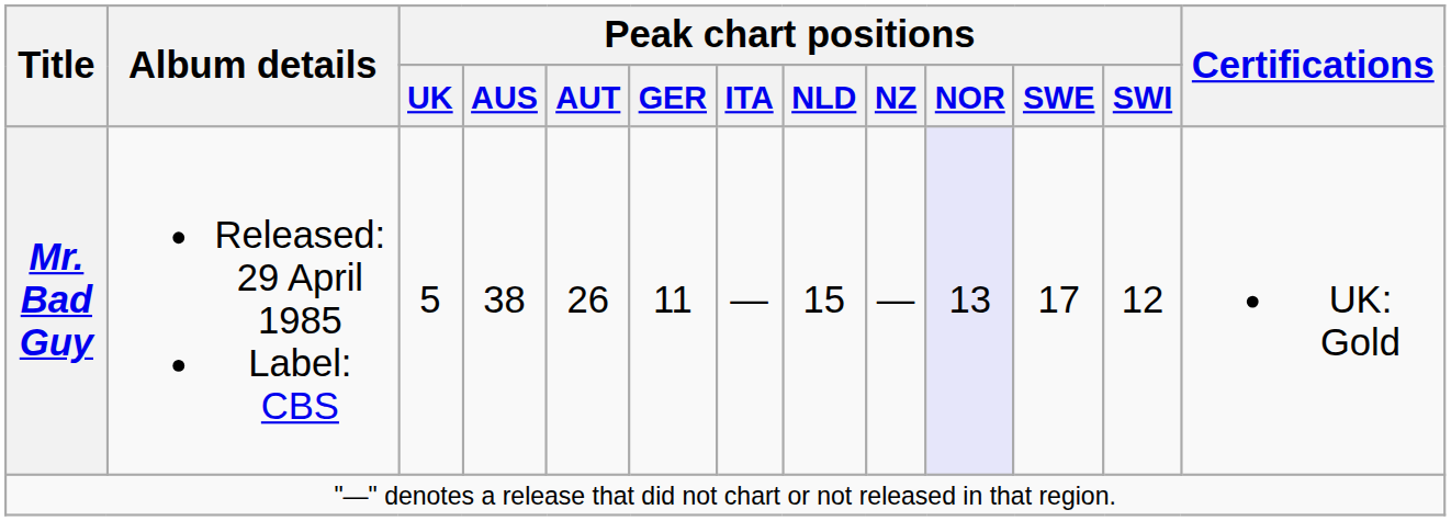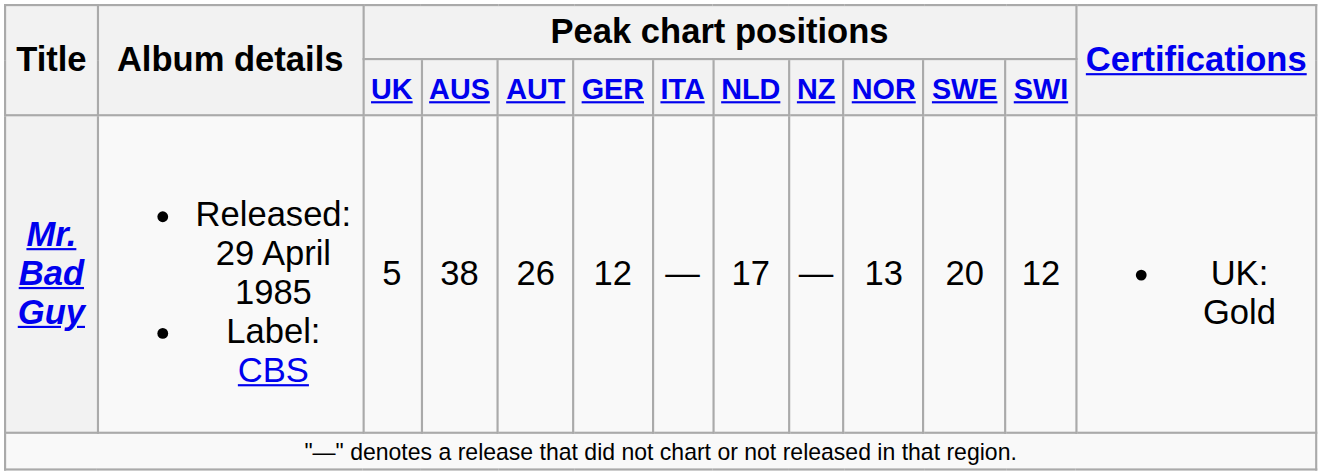Mr. Bad Guy | Peak chart positions / GER: 11 -> 12
Mr. Bad Guy | Peak chart positions / NLD: 15 -> 17
Mr. Bad Guy | Peak chart positions / NOR: lavender background -> no background
Mr. Bad Guy | Peak chart positions / SWE: 17 -> 20
